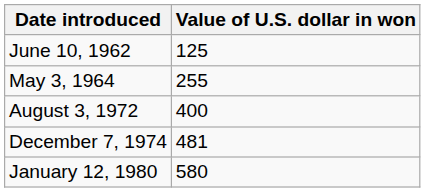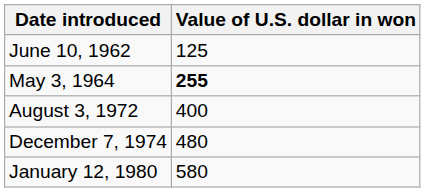May 3, 1964 | Value of U.S. dollar in won: normal -> bold
December 7, 1974 | Value of U.S. dollar in won: 481 -> 480
